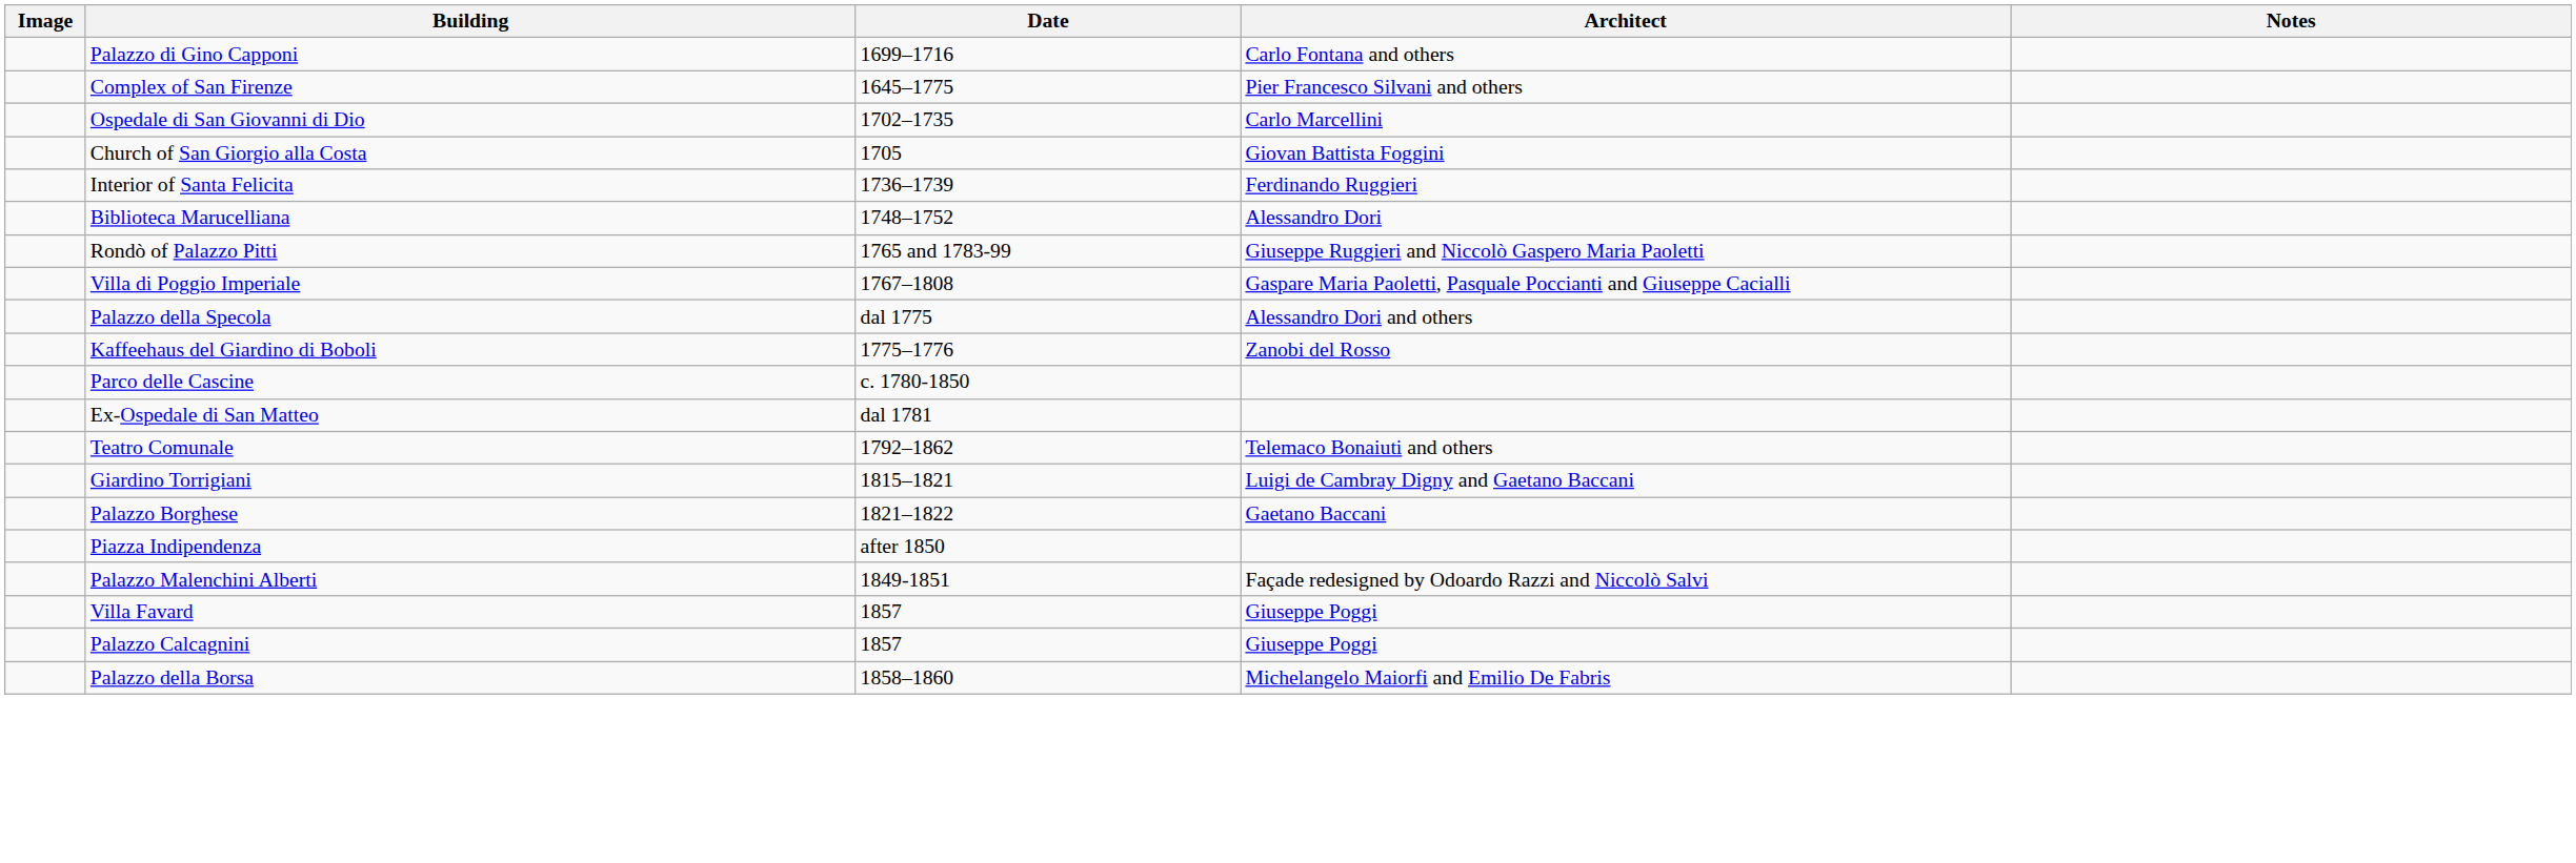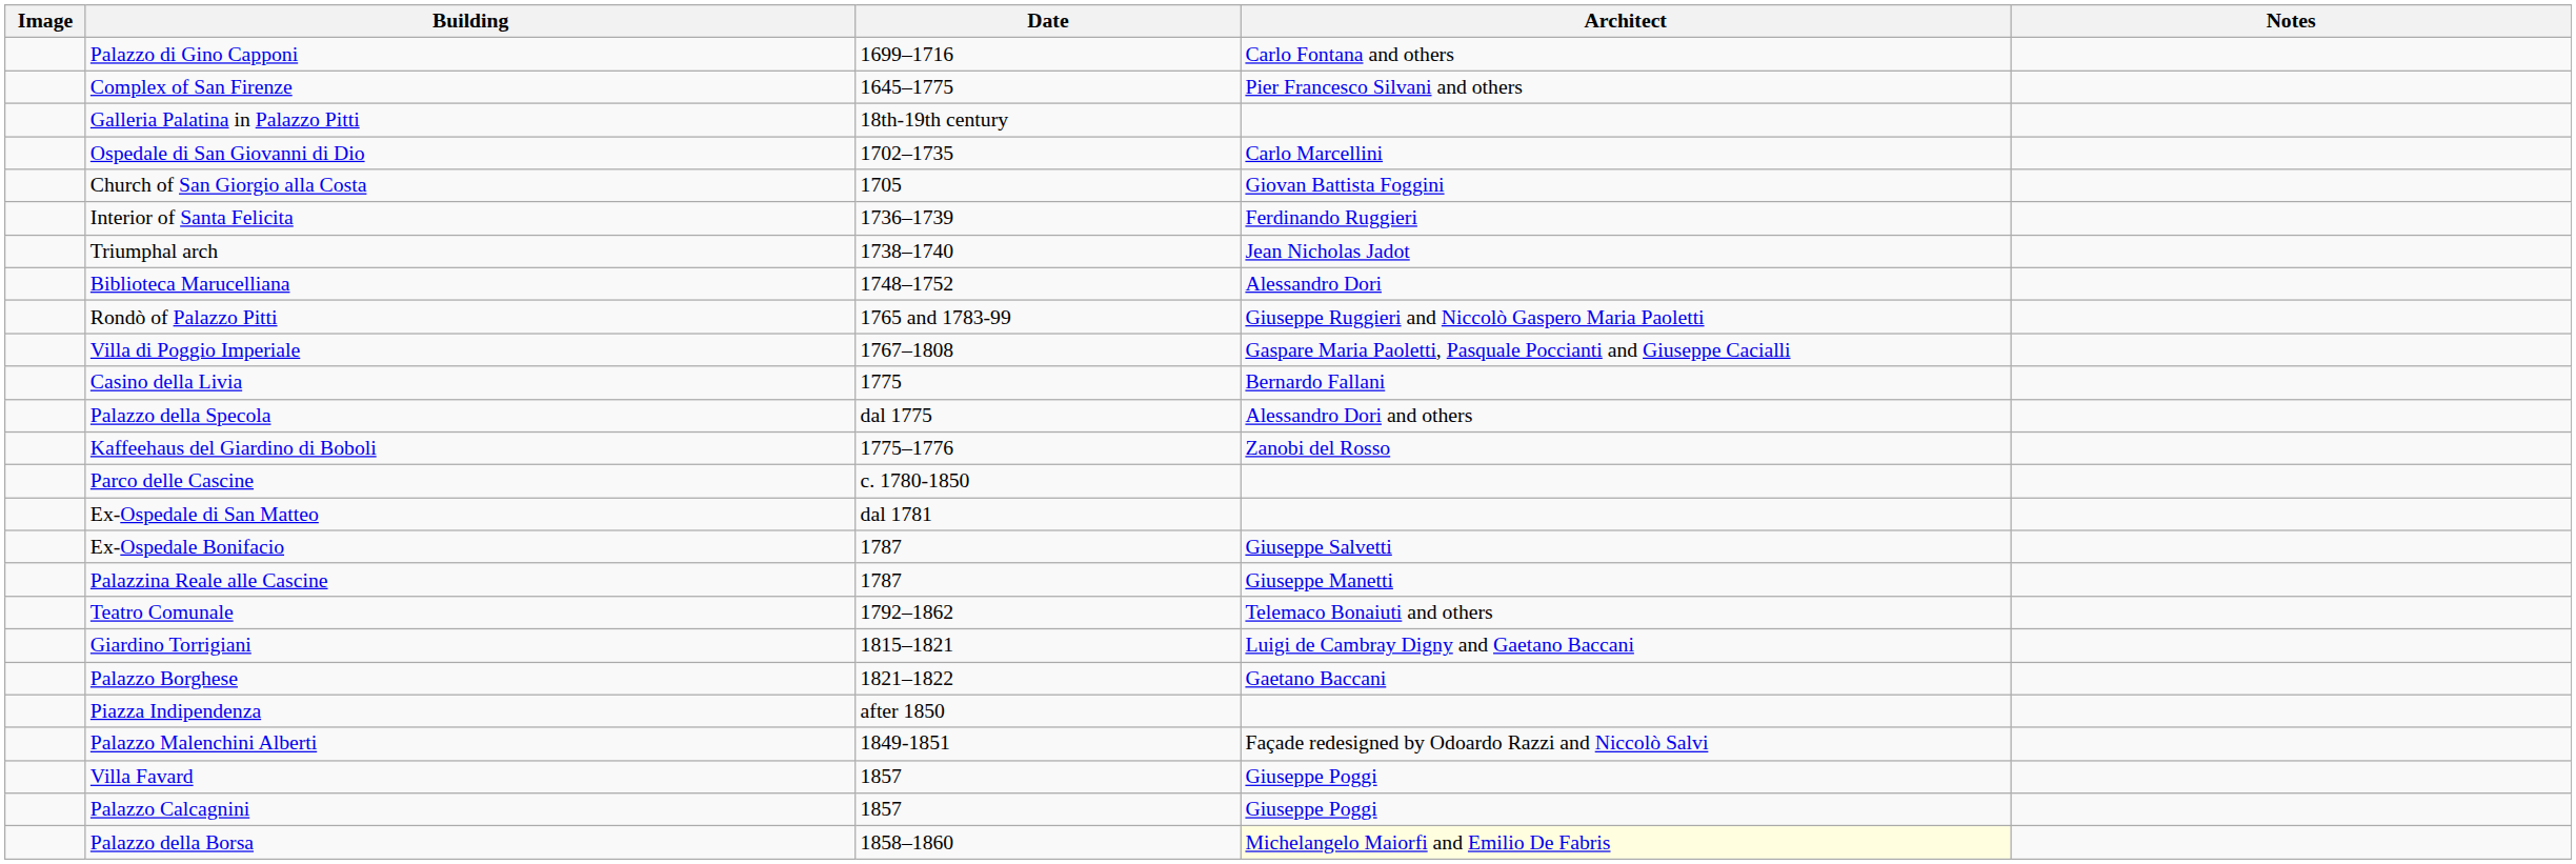+ row: Galleria Palatina in Palazzo Pitti | 18th-19th century
+ row: Triumphal arch | 1738–1740 | Jean Nicholas Jadot
+ row: Casino della Livia | 1775 | Bernardo Fallani
+ row: Ex-Ospedale Bonifacio | 1787 | Giuseppe Salvetti
+ row: Palazzina Reale alle Cascine | 1787 | Giuseppe Manetti
Palazzo della Borsa | Architect: no background -> lightyellow background
